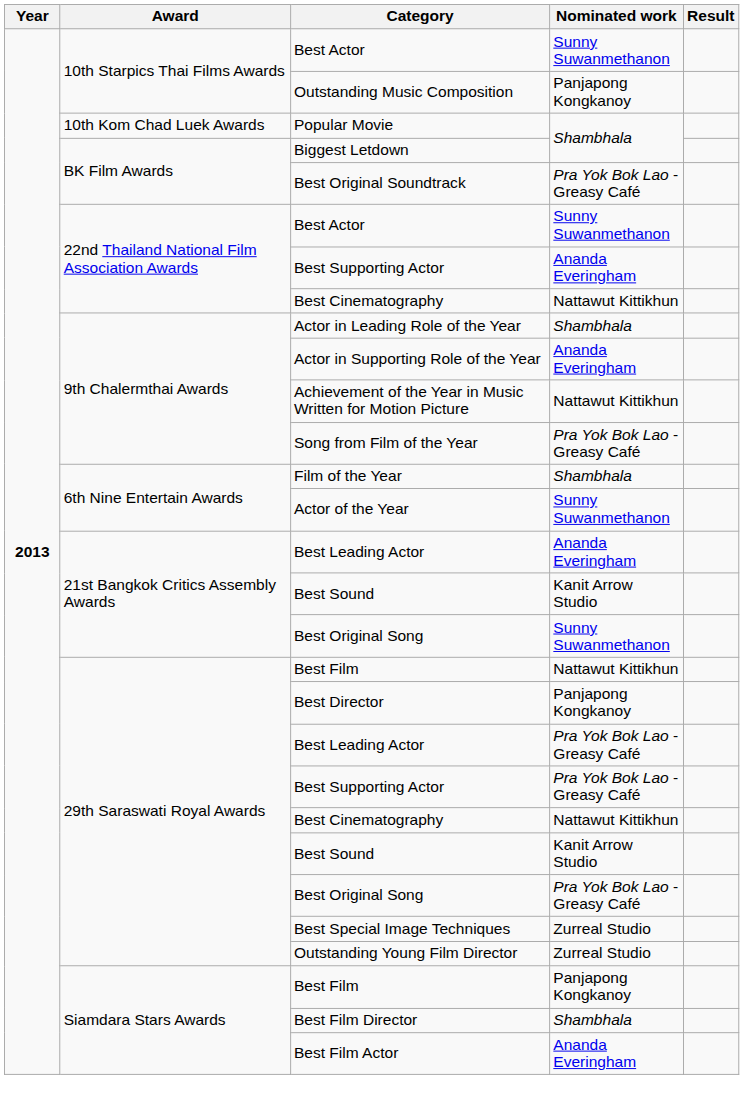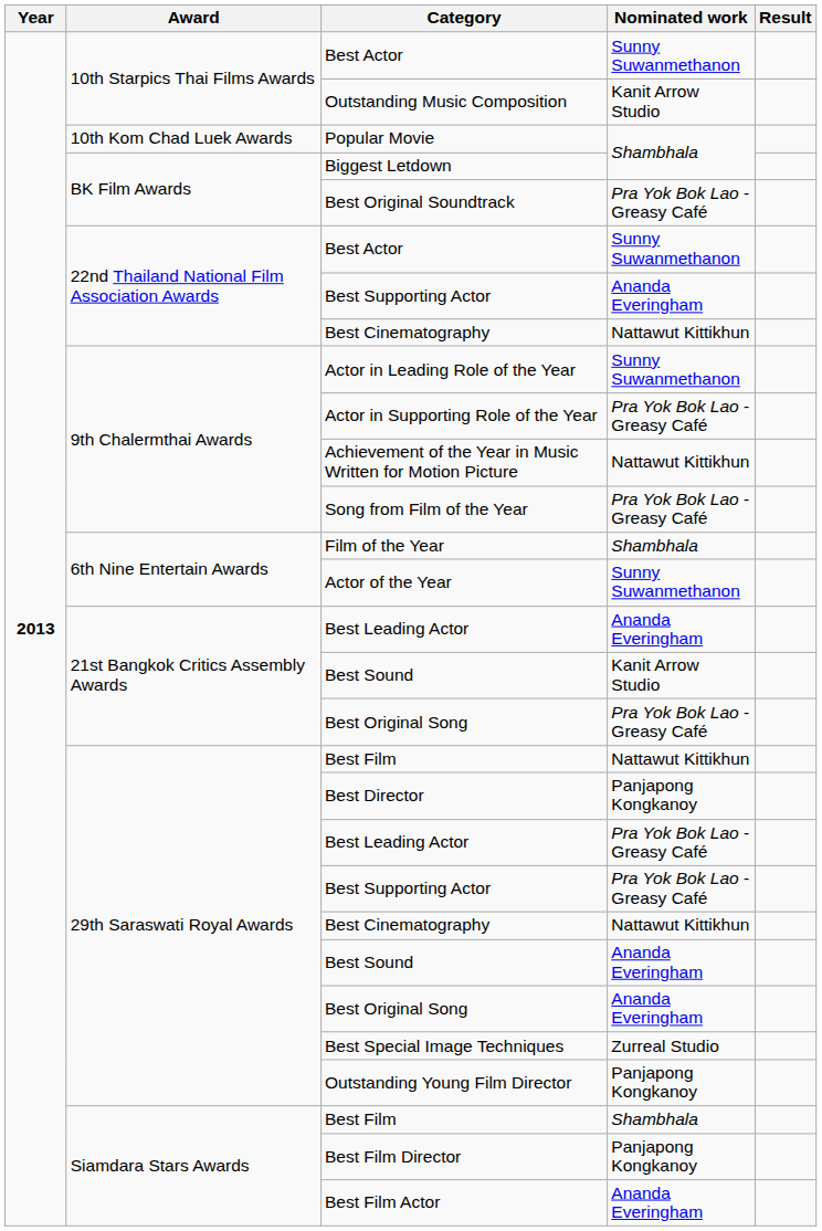Outstanding Music Composition | Nominated work: Panjapong Kongkanoy -> Kanit Arrow Studio
Actor in Leading Role of the Year | Nominated work: Shambhala -> Sunny Suwanmethanon
Actor in Supporting Role of the Year | Nominated work: Ananda Everingham -> Pra Yok Bok Lao - Greasy Café
21st Bangkok Critics Assembly Awards / Best Original Song | Nominated work: Sunny Suwanmethanon -> Pra Yok Bok Lao - Greasy Café
29th Saraswati Royal Awards / Best Sound | Nominated work: Kanit Arrow Studio -> Ananda Everingham
29th Saraswati Royal Awards / Best Original Song | Nominated work: Pra Yok Bok Lao - Greasy Café -> Ananda Everingham
Outstanding Young Film Director | Nominated work: Zurreal Studio -> Panjapong Kongkanoy
Siamdara Stars Awards / Best Film | Nominated work: Panjapong Kongkanoy -> Shambhala
Best Film Director | Nominated work: Shambhala -> Panjapong Kongkanoy
